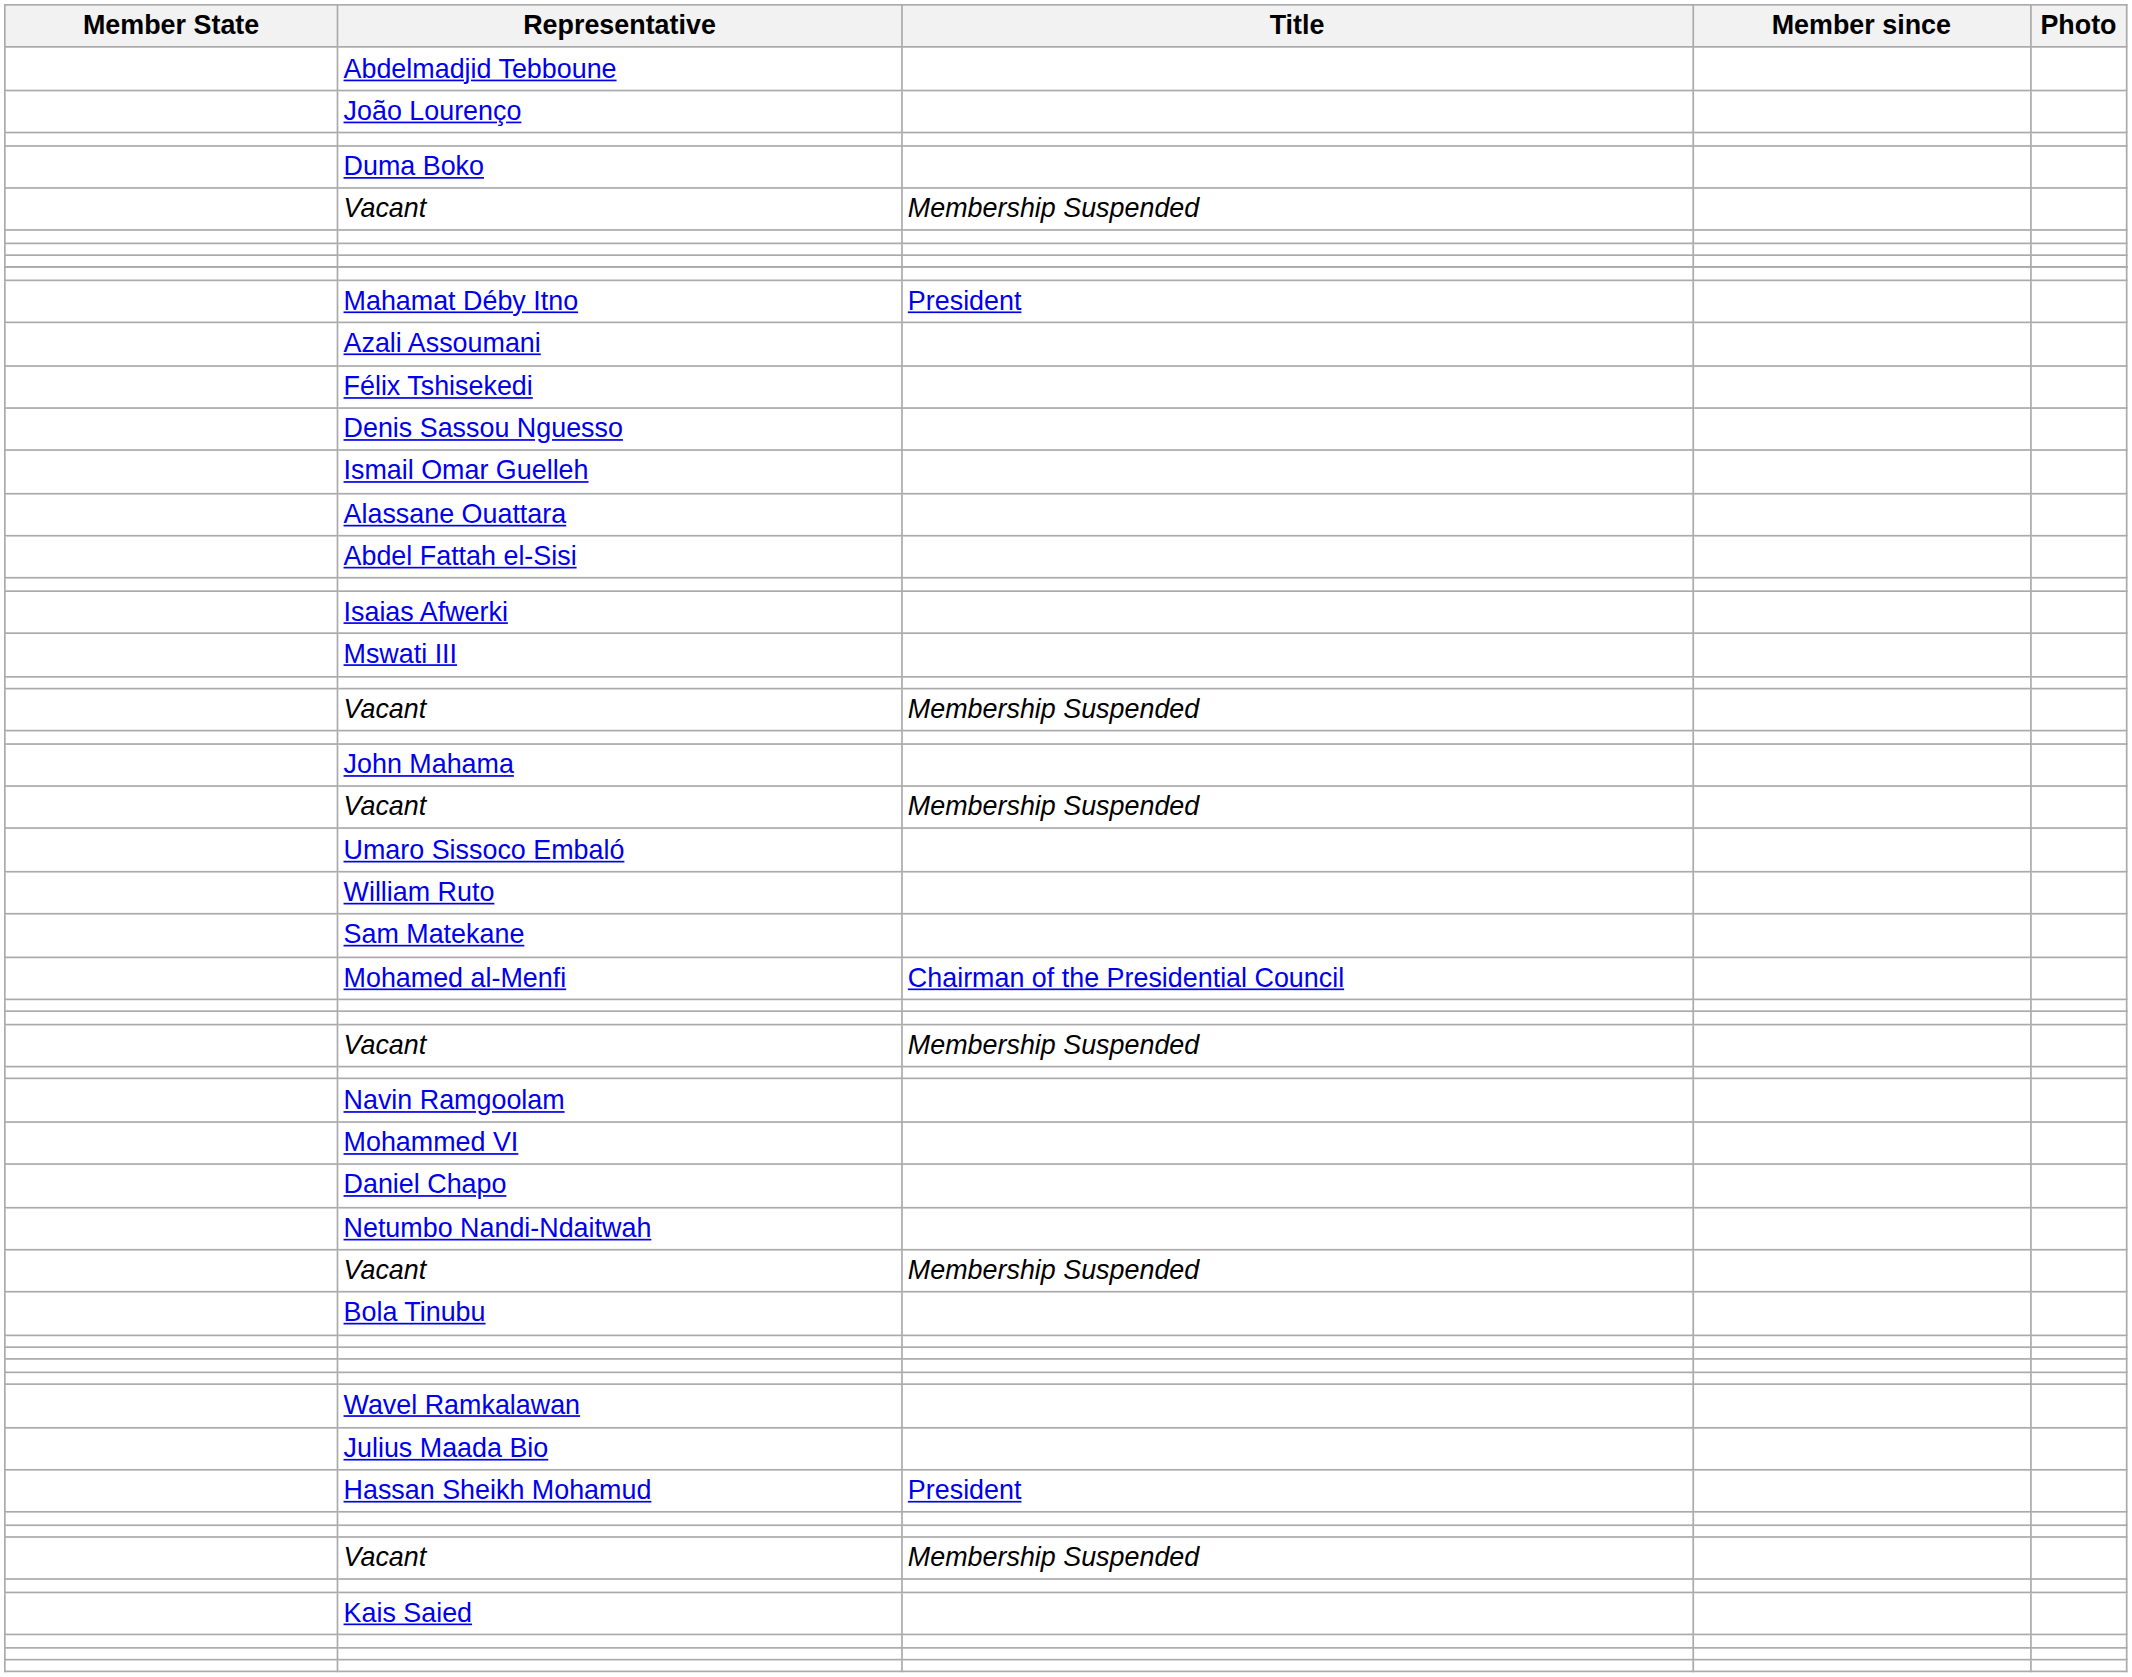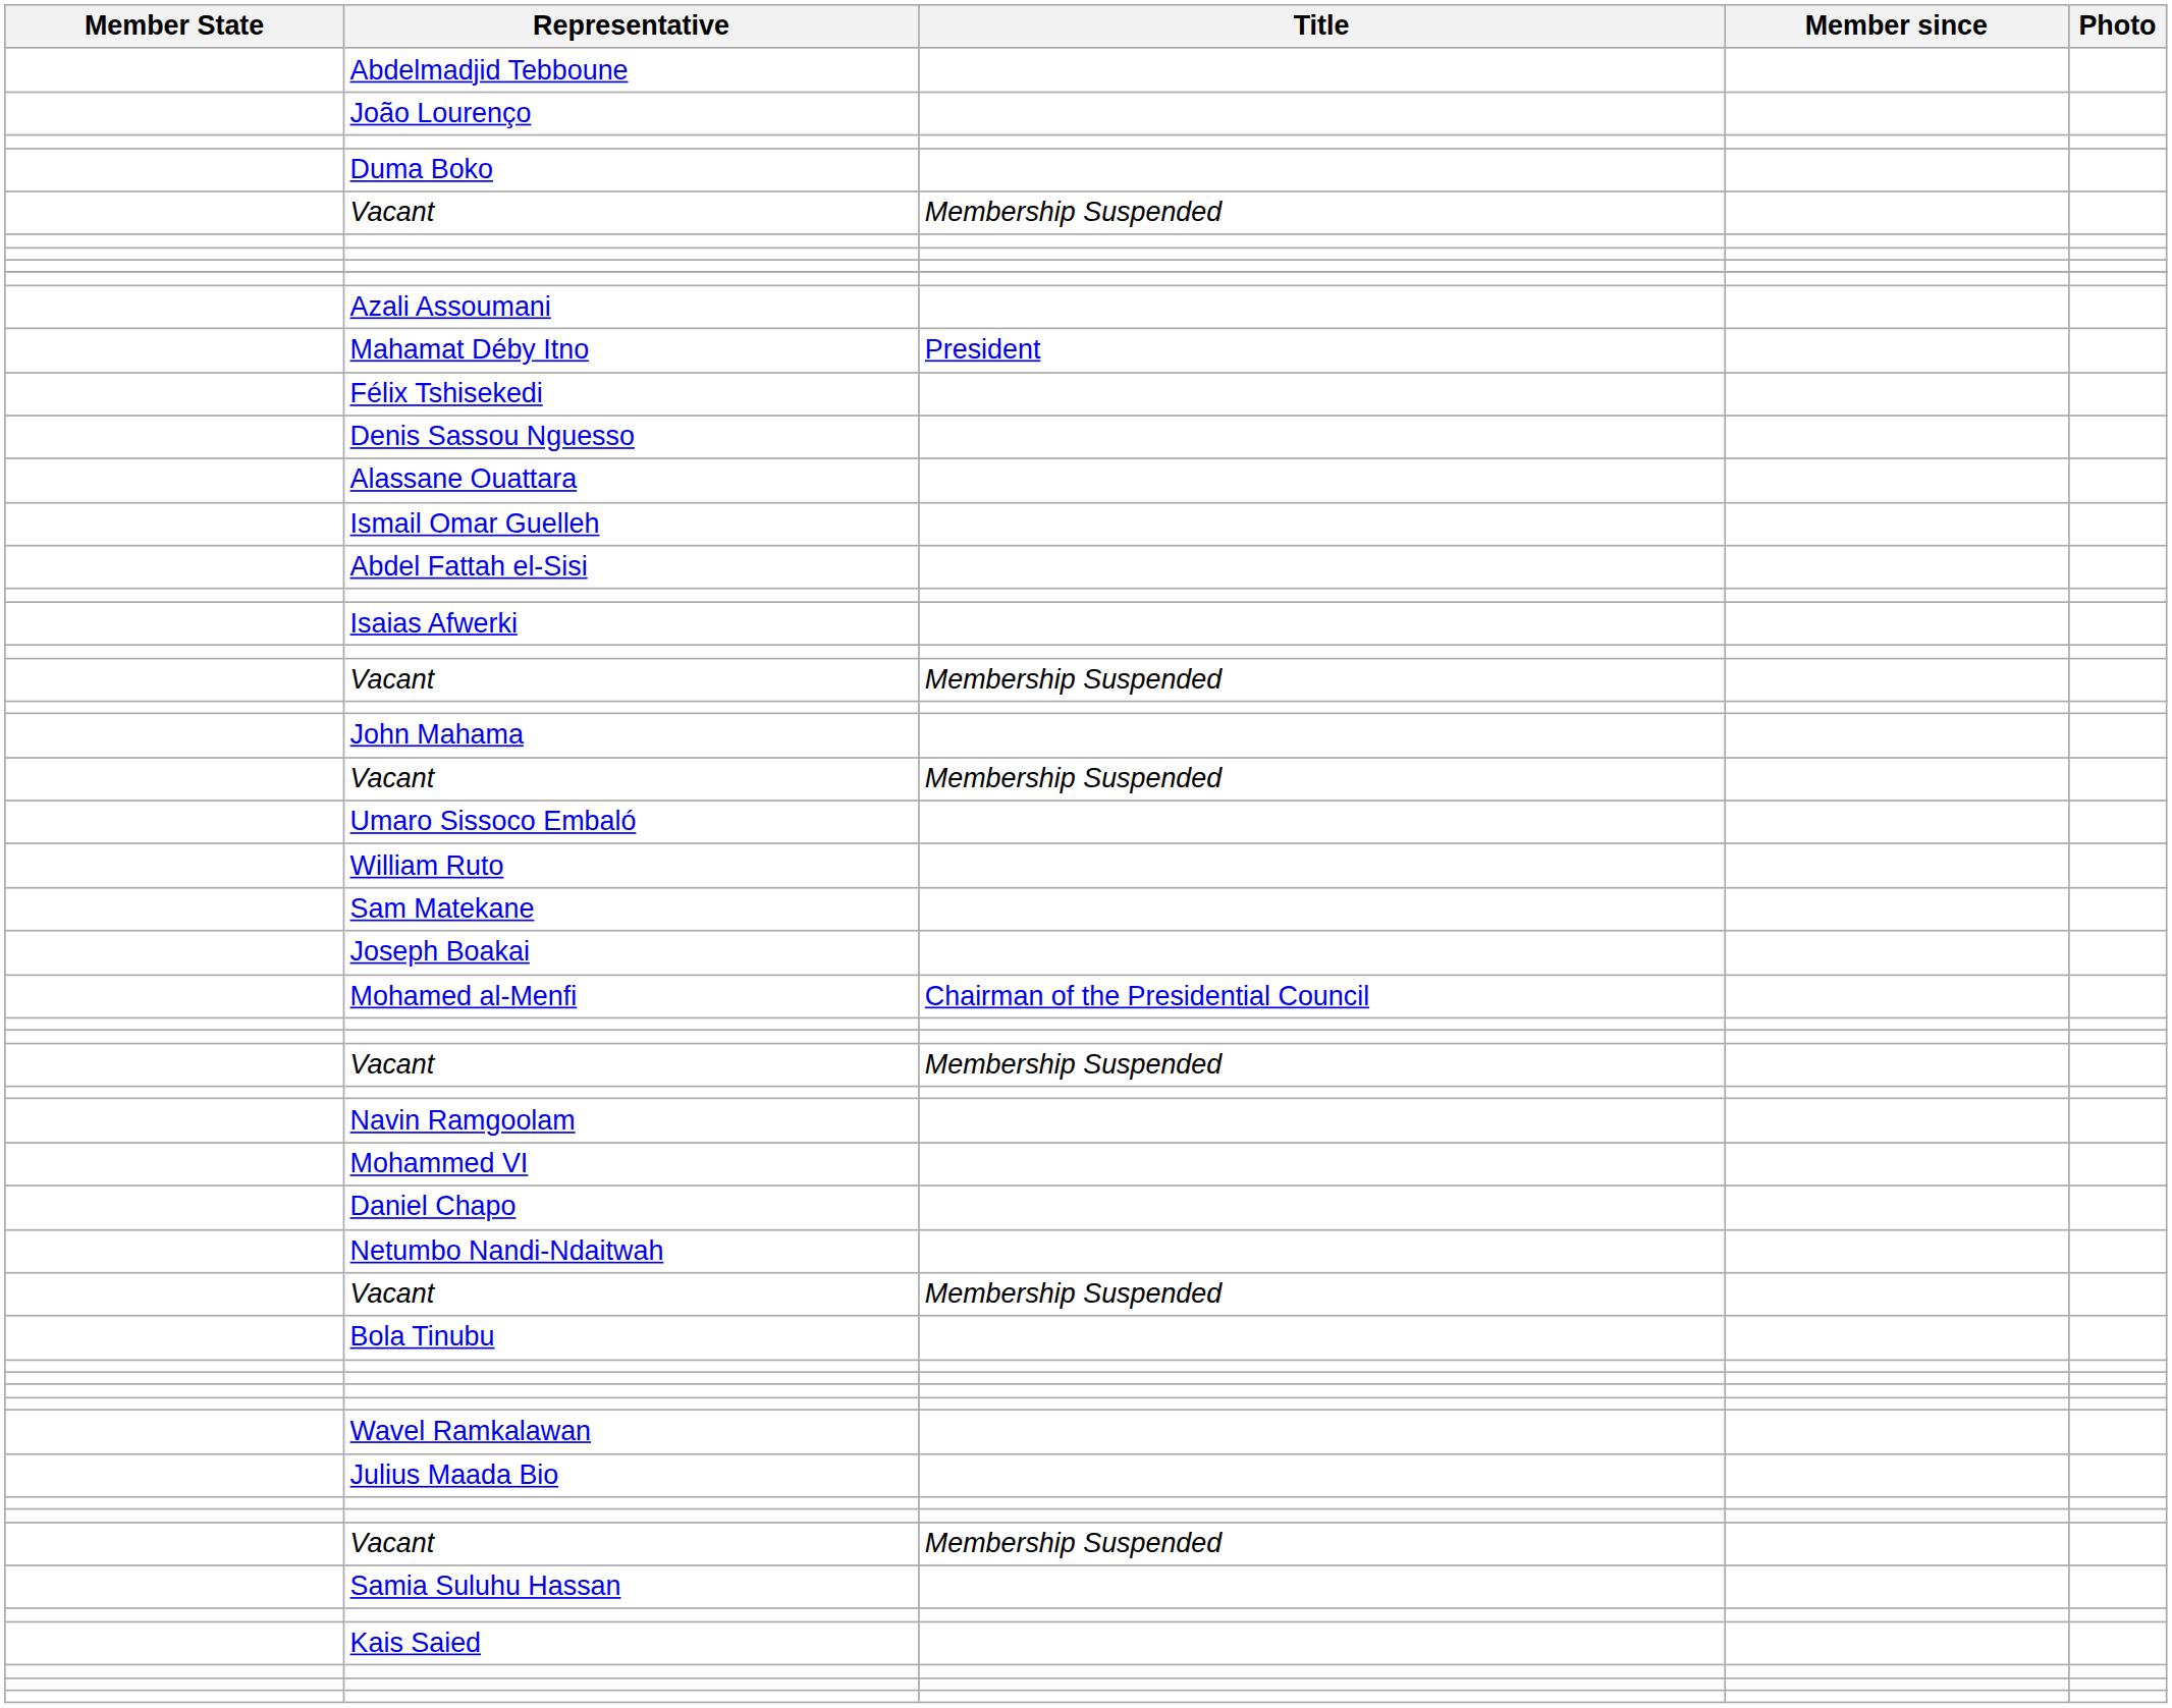rows swapped: Mahamat Déby Itno <-> Azali Assoumani
rows swapped: Alassane Ouattara <-> Ismail Omar Guelleh
- row: Mswati III
+ row: Joseph Boakai
- row: Hassan Sheikh Mohamud | President
+ row: Samia Suluhu Hassan
